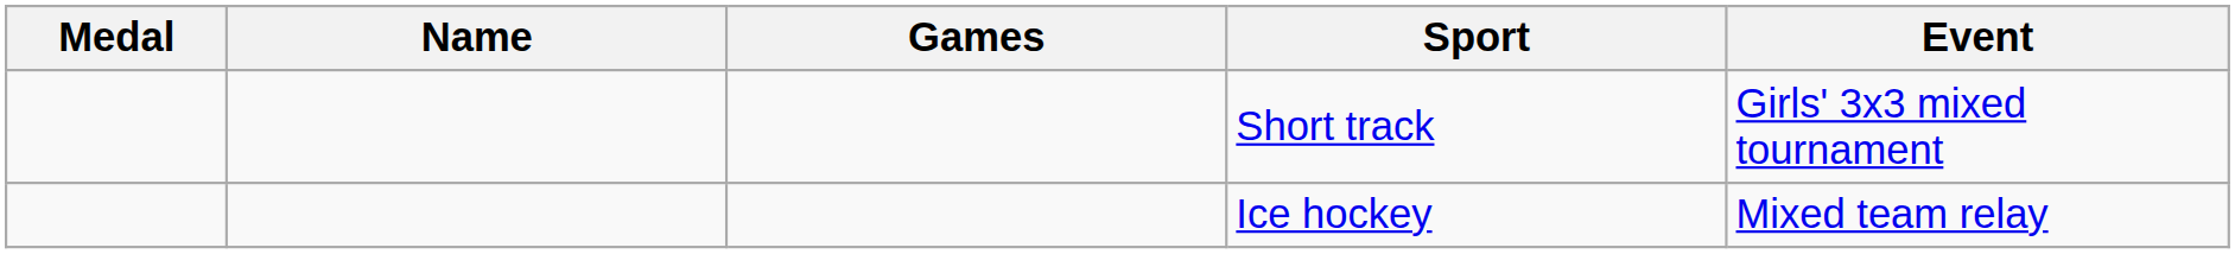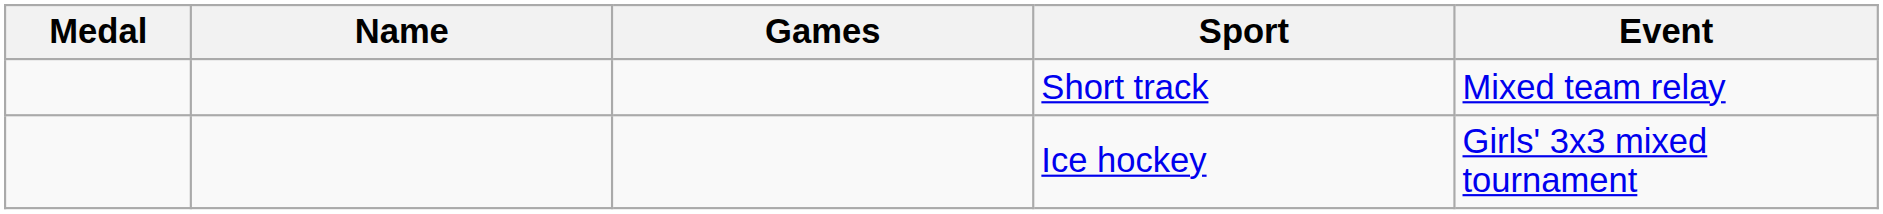Short track | Event: Girls' 3x3 mixed tournament -> Mixed team relay
Ice hockey | Event: Mixed team relay -> Girls' 3x3 mixed tournament
